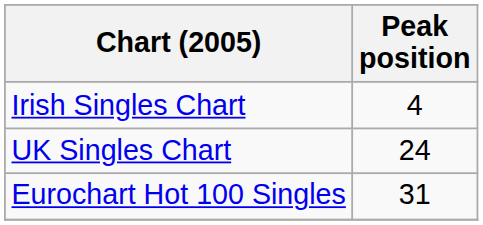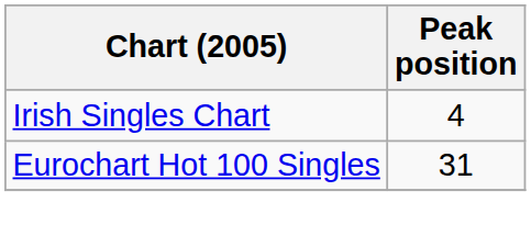- row: UK Singles Chart | 24
